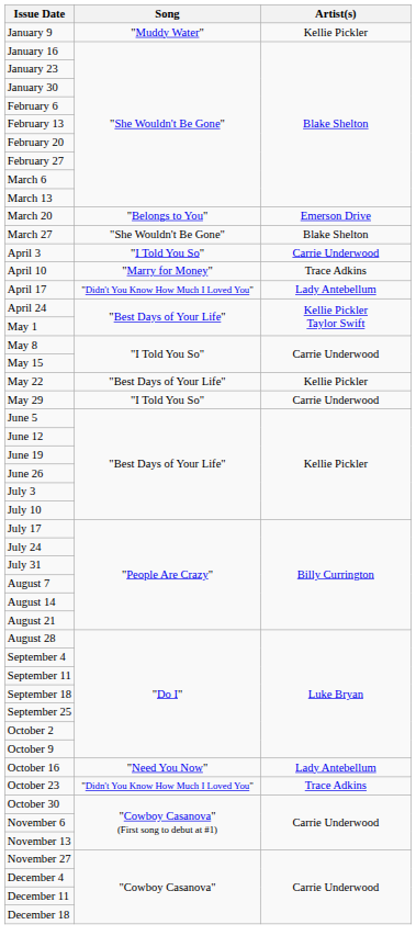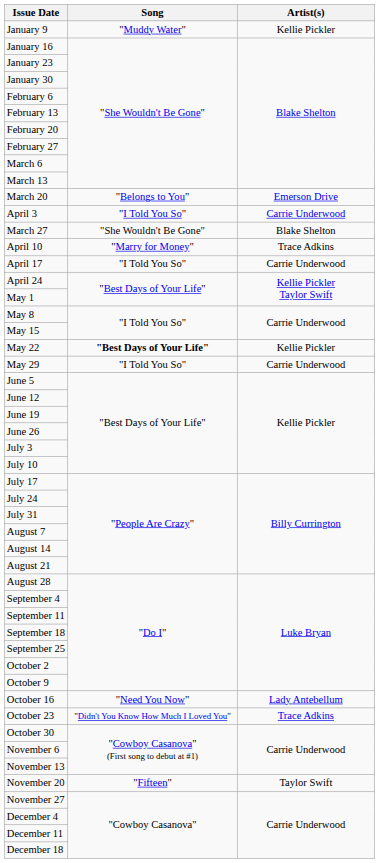rows swapped: March 27 <-> April 3
April 17 | Song: "Didn't You Know How Much I Loved You" -> "I Told You So"
April 17 | Artist(s): Lady Antebellum -> Carrie Underwood
May 22 | Song: normal -> bold
+ row: November 20 | "Fifteen" | Taylor Swift
